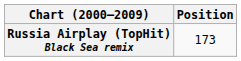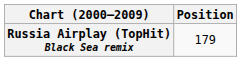Russia Airplay (TopHit) Black Sea remix | Position: 173 -> 179
